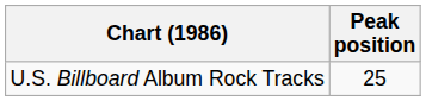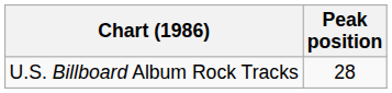U.S. Billboard Album Rock Tracks | Peak position: 25 -> 28
